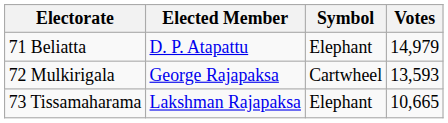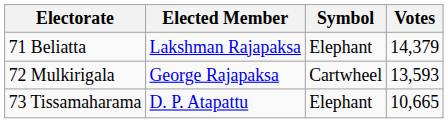71 Beliatta | Elected Member: D. P. Atapattu -> Lakshman Rajapaksa
71 Beliatta | Votes: 14,979 -> 14,379
73 Tissamaharama | Elected Member: Lakshman Rajapaksa -> D. P. Atapattu
